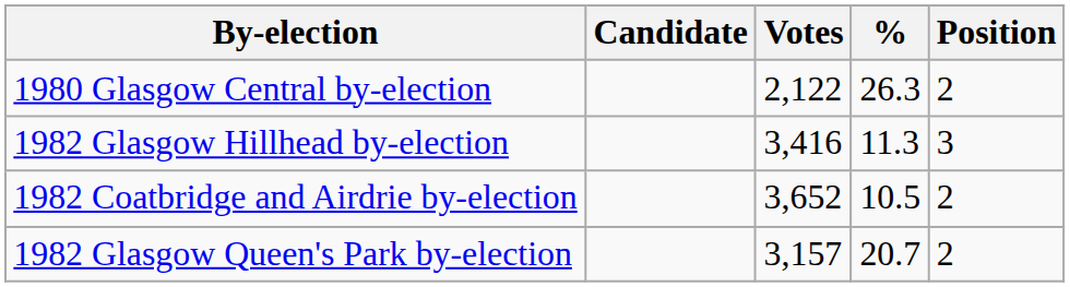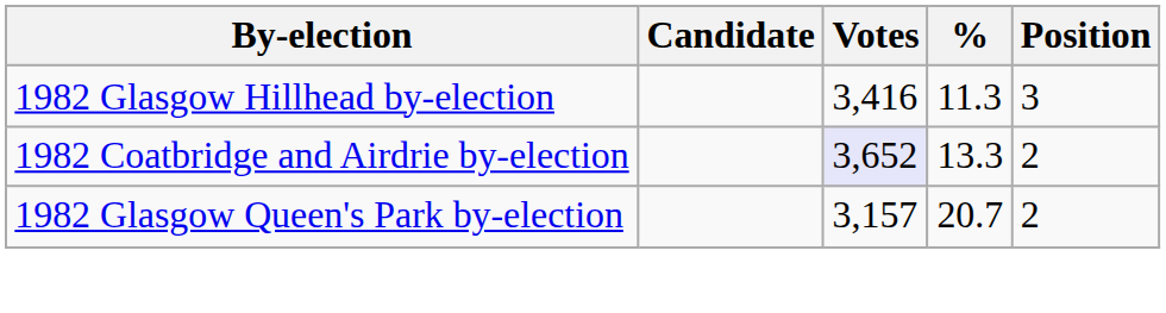- row: 1980 Glasgow Central by-election | 2,122 | 26.3 | 2
1982 Coatbridge and Airdrie by-election | Votes: no background -> lavender background
1982 Coatbridge and Airdrie by-election | %: 10.5 -> 13.3
